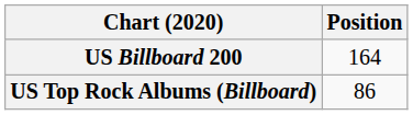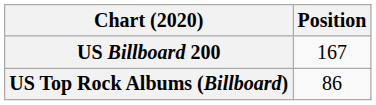US Billboard 200 | Position: 164 -> 167
